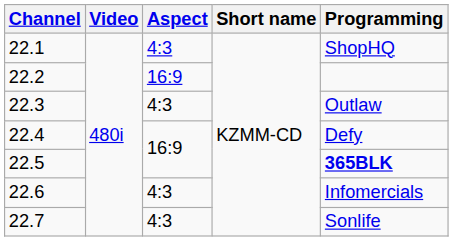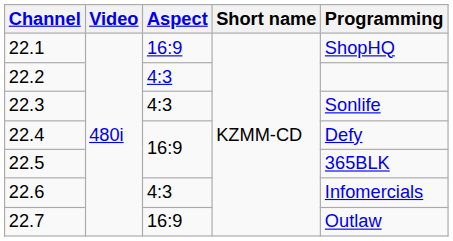22.1 | Aspect: 4:3 -> 16:9
22.2 | Aspect: 16:9 -> 4:3
22.3 | Programming: Outlaw -> Sonlife
22.5 | Programming: bold -> normal
22.7 | Aspect: 4:3 -> 16:9
22.7 | Programming: Sonlife -> Outlaw
